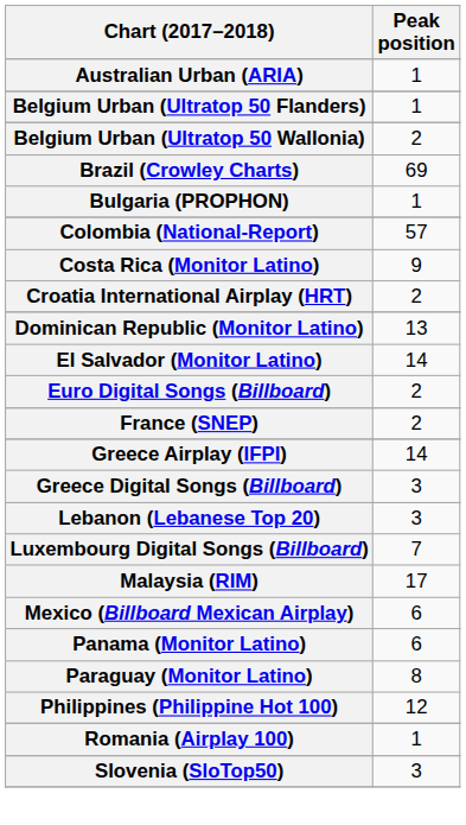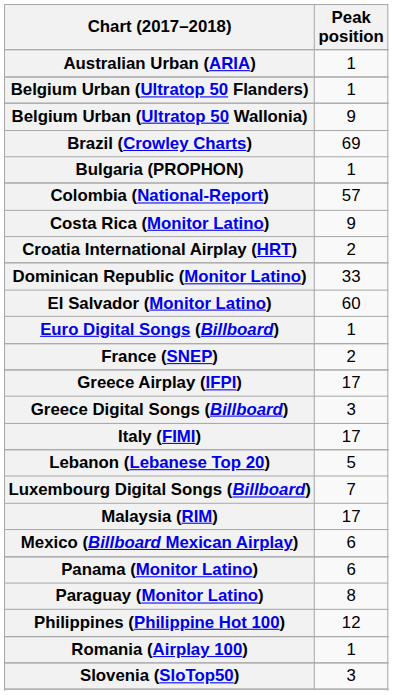Belgium Urban (Ultratop 50 Wallonia) | Peak position: 2 -> 9
Dominican Republic (Monitor Latino) | Peak position: 13 -> 33
El Salvador (Monitor Latino) | Peak position: 14 -> 60
Euro Digital Songs (Billboard) | Peak position: 2 -> 1
Greece Airplay (IFPI) | Peak position: 14 -> 17
+ row: Italy (FIMI) | 17
Lebanon (Lebanese Top 20) | Peak position: 3 -> 5
